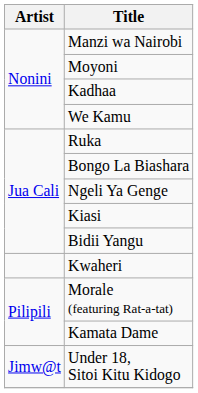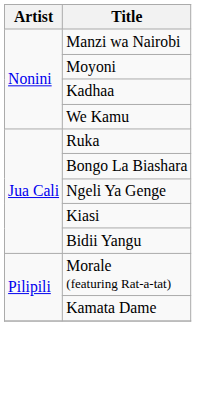- row: Kwaheri
- row: Jimw@t | Under 18, Sitoi Kitu Kidogo
